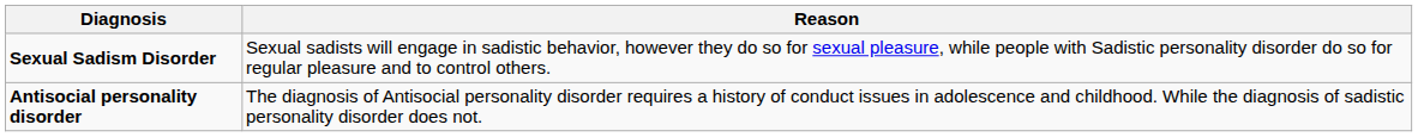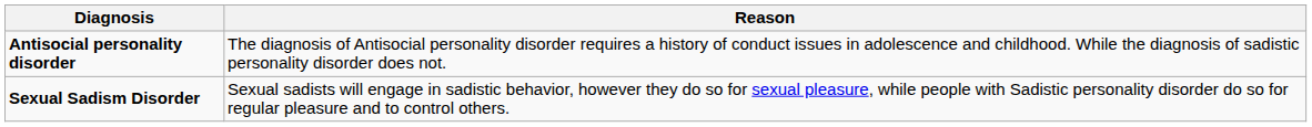rows swapped: Sexual Sadism Disorder <-> Antisocial personality disorder
